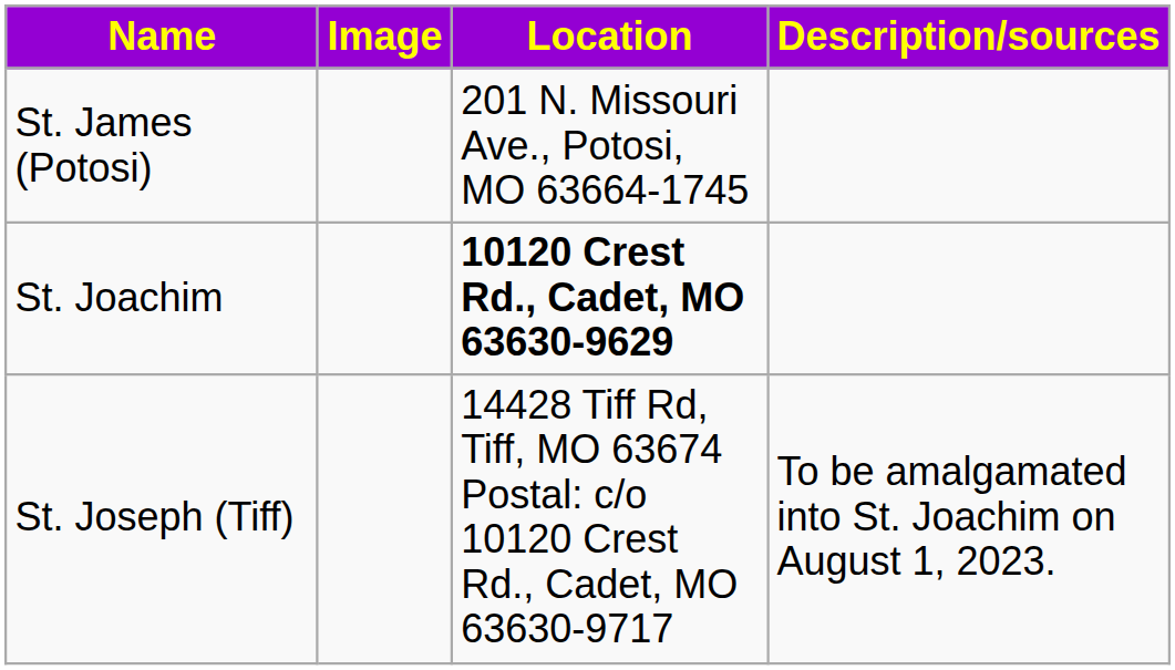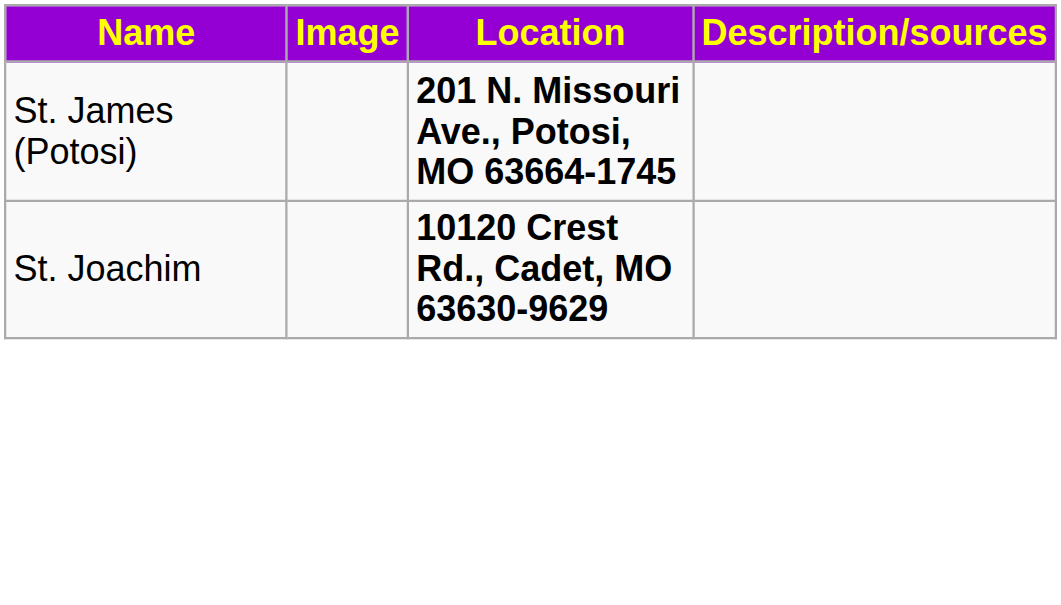St. James (Potosi) | Location: normal -> bold
- row: St. Joseph (Tiff) | 14428 Tiff Rd, Tiff, MO 63674 Postal: c/o 10120 Crest Rd., Cadet, MO 63630-9717 | To be amalgamated into St. Joachim on August 1, 2023.
